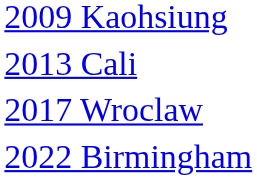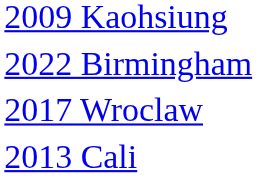rows swapped: 2013 Cali <-> 2022 Birmingham
